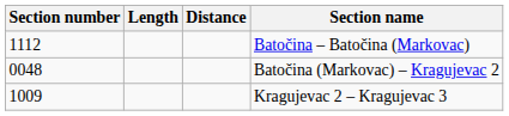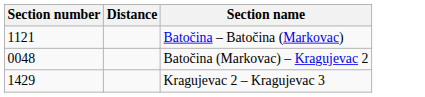- column: Length
Batočina – Batočina (Markovac) | Section number: 1112 -> 1121
Kragujevac 2 – Kragujevac 3 | Section number: 1009 -> 1429
